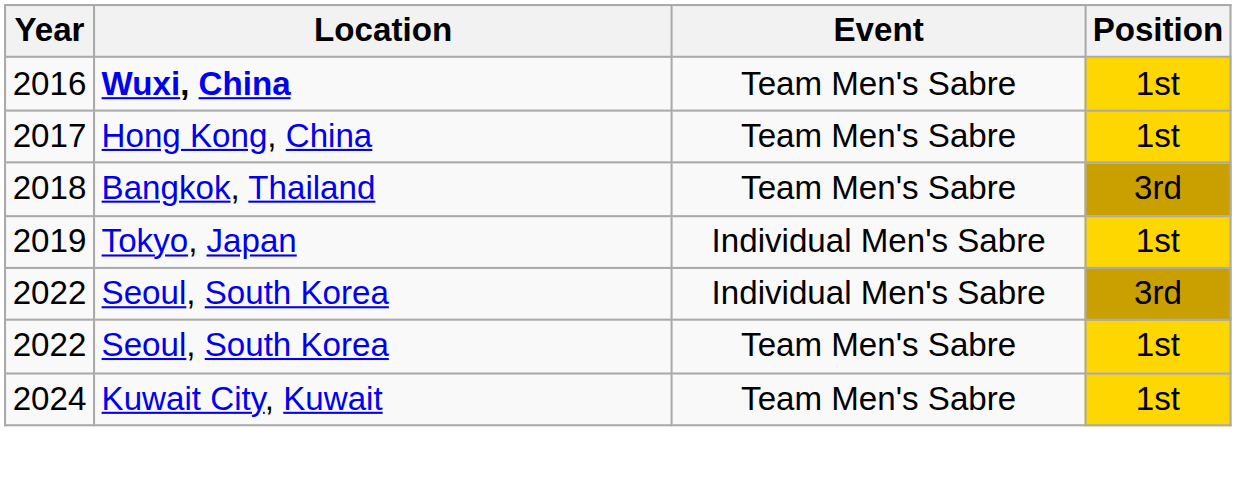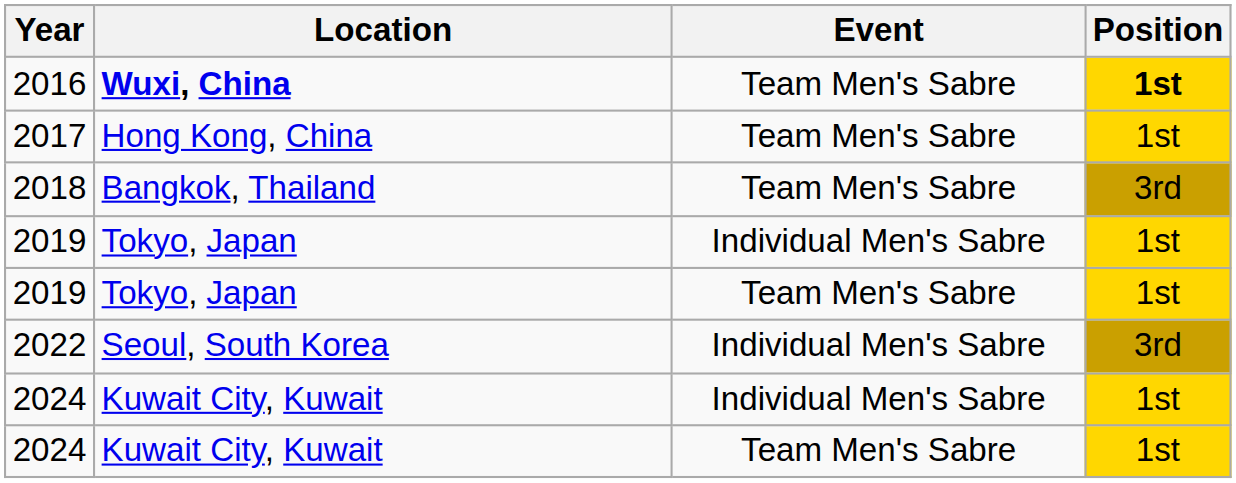2016 | Position: normal -> bold
+ row: 2019 | Tokyo, Japan | Team Men's Sabre | 1st
- row: 2022 | Seoul, South Korea | Team Men's Sabre | 1st
+ row: 2024 | Kuwait City, Kuwait | Individual Men's Sabre | 1st
